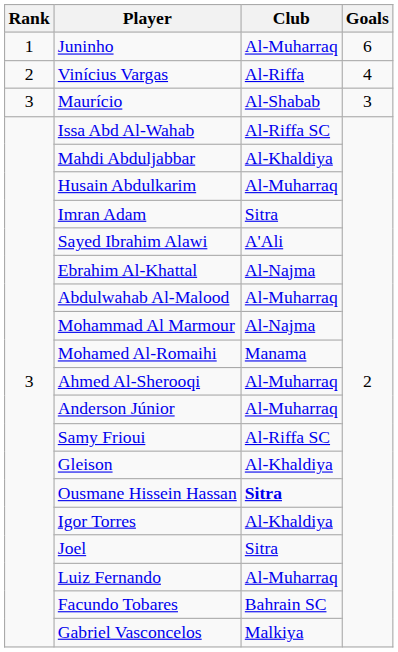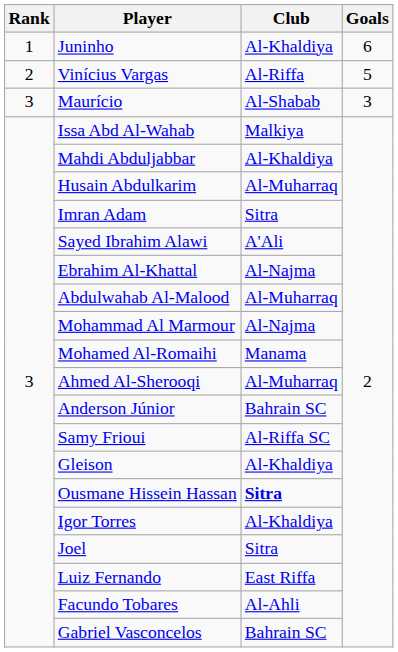Juninho | Club: Al-Muharraq -> Al-Khaldiya
Vinícius Vargas | Goals: 4 -> 5
Issa Abd Al-Wahab | Club: Al-Riffa SC -> Malkiya
Anderson Júnior | Club: Al-Muharraq -> Bahrain SC
Luiz Fernando | Club: Al-Muharraq -> East Riffa
Facundo Tobares | Club: Bahrain SC -> Al-Ahli
Gabriel Vasconcelos | Club: Malkiya -> Bahrain SC
